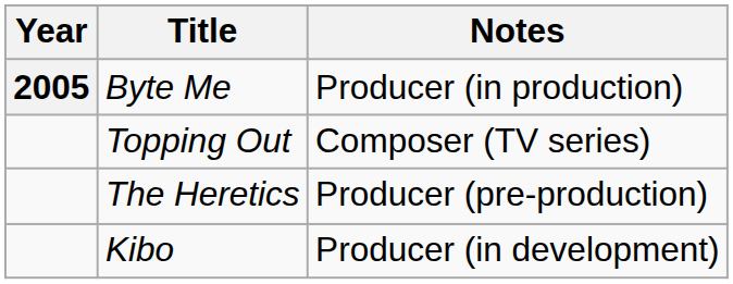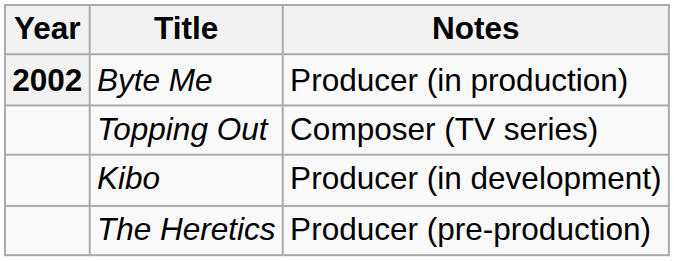Byte Me | Year: 2005 -> 2002
rows swapped: The Heretics <-> Kibo
